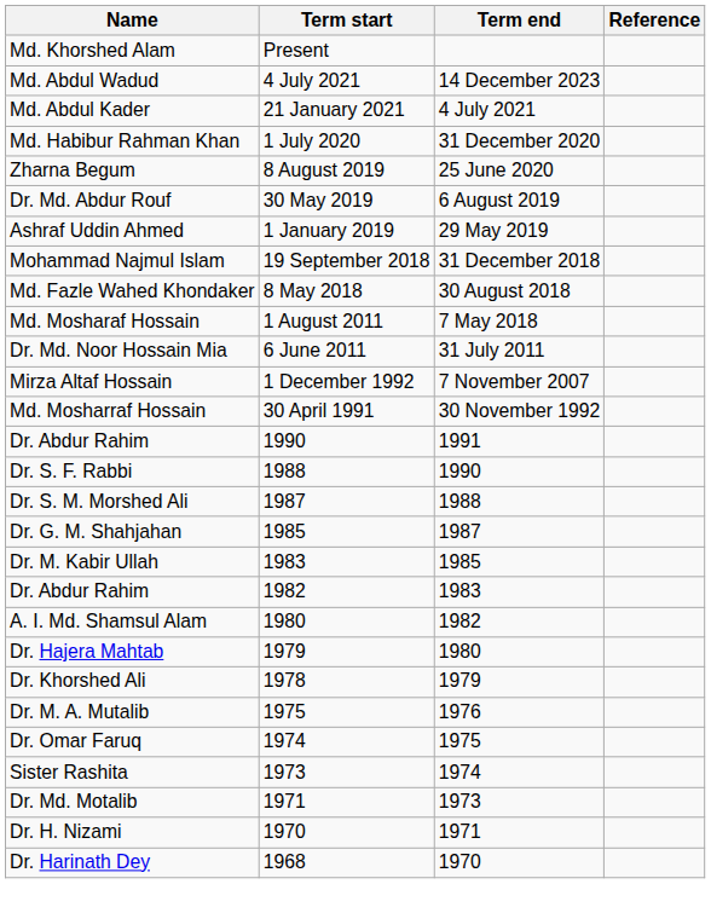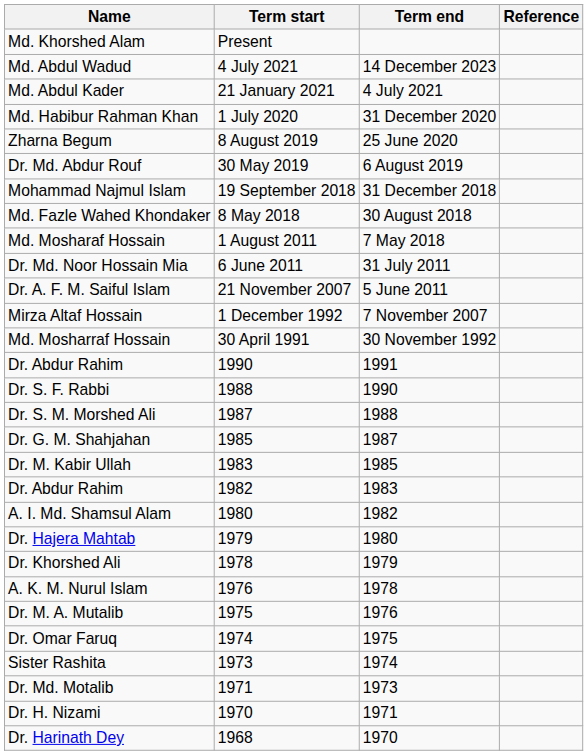- row: Ashraf Uddin Ahmed | 1 January 2019 | 29 May 2019
+ row: Dr. A. F. M. Saiful Islam | 21 November 2007 | 5 June 2011
+ row: A. K. M. Nurul Islam | 1976 | 1978
